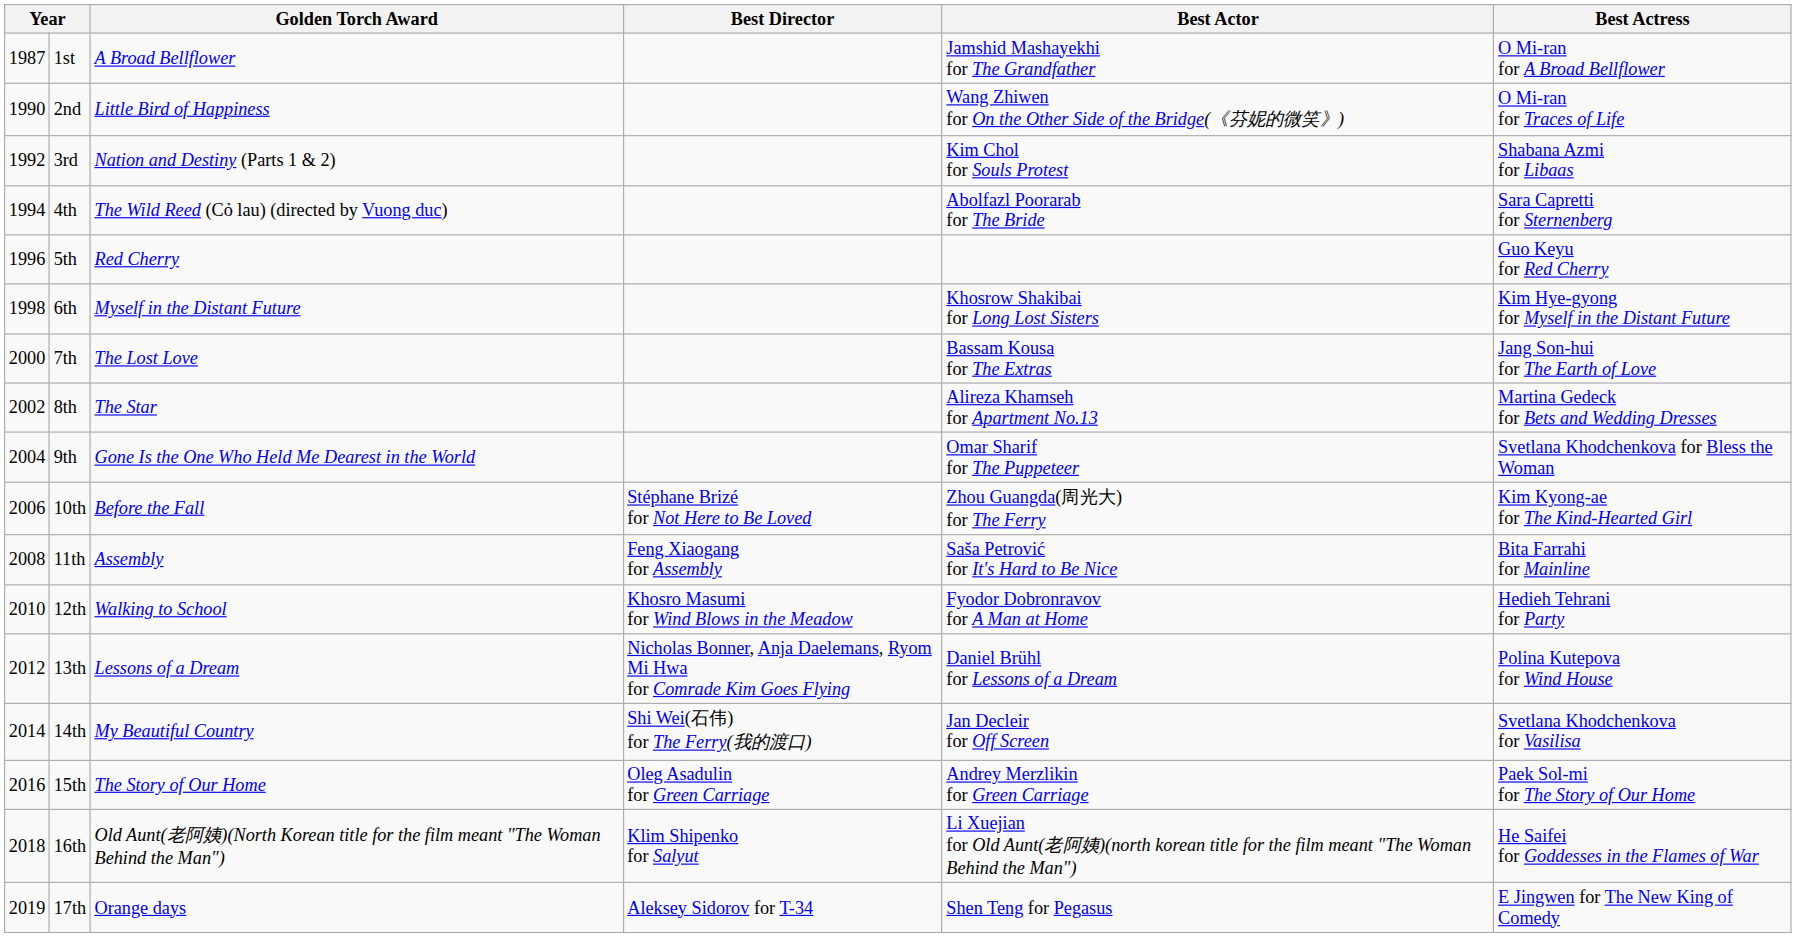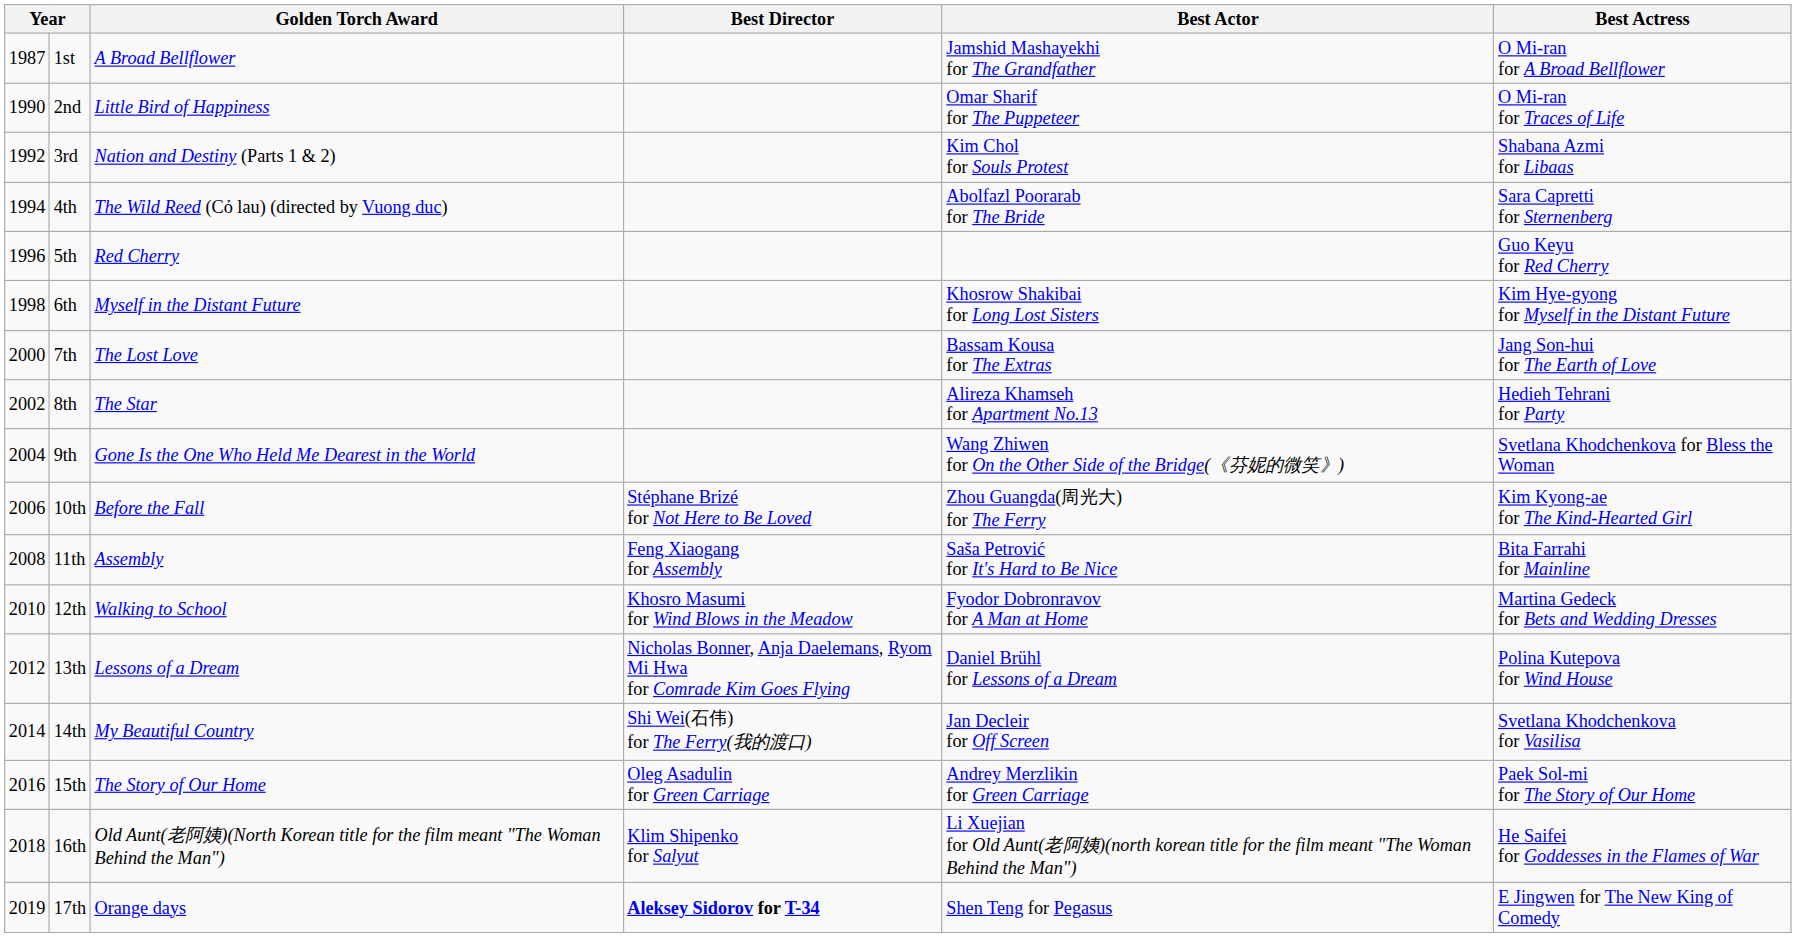2nd | Best Actor: Wang Zhiwen for On the Other Side of the Bridge(《芬妮的微笑》) -> Omar Sharif for The Puppeteer
8th | Best Actress: Martina Gedeck for Bets and Wedding Dresses -> Hedieh Tehrani for Party
9th | Best Actor: Omar Sharif for The Puppeteer -> Wang Zhiwen for On the Other Side of the Bridge(《芬妮的微笑》)
12th | Best Actress: Hedieh Tehrani for Party -> Martina Gedeck for Bets and Wedding Dresses
17th | Best Director: normal -> bold
